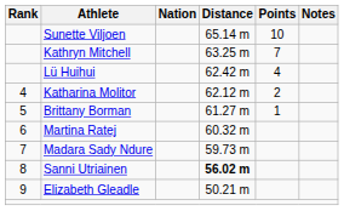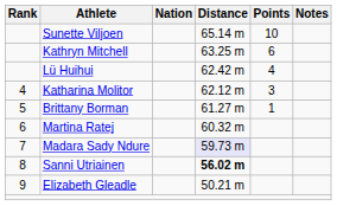Kathryn Mitchell | Points: 7 -> 6
Katharina Molitor | Points: 2 -> 3
Madara Sady Ndure | Distance: no background -> lavender background
